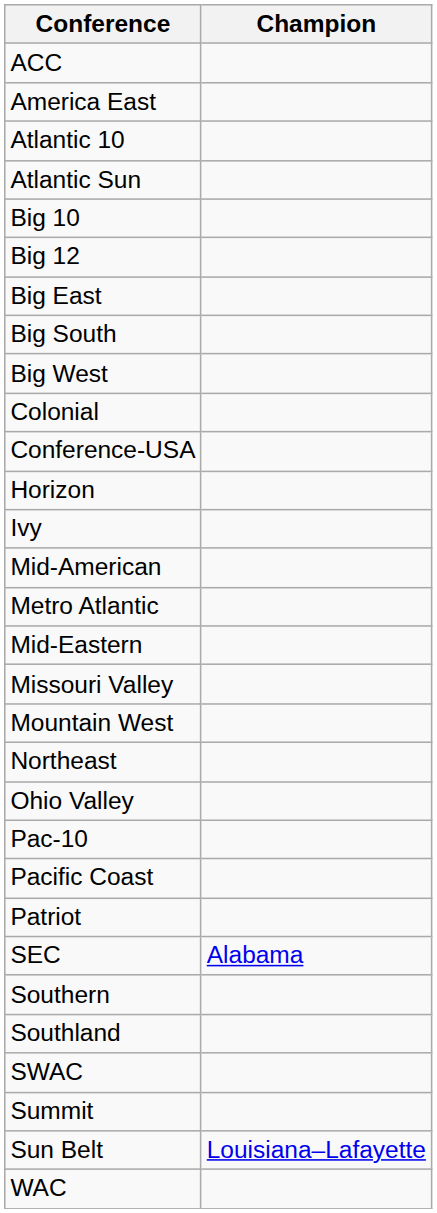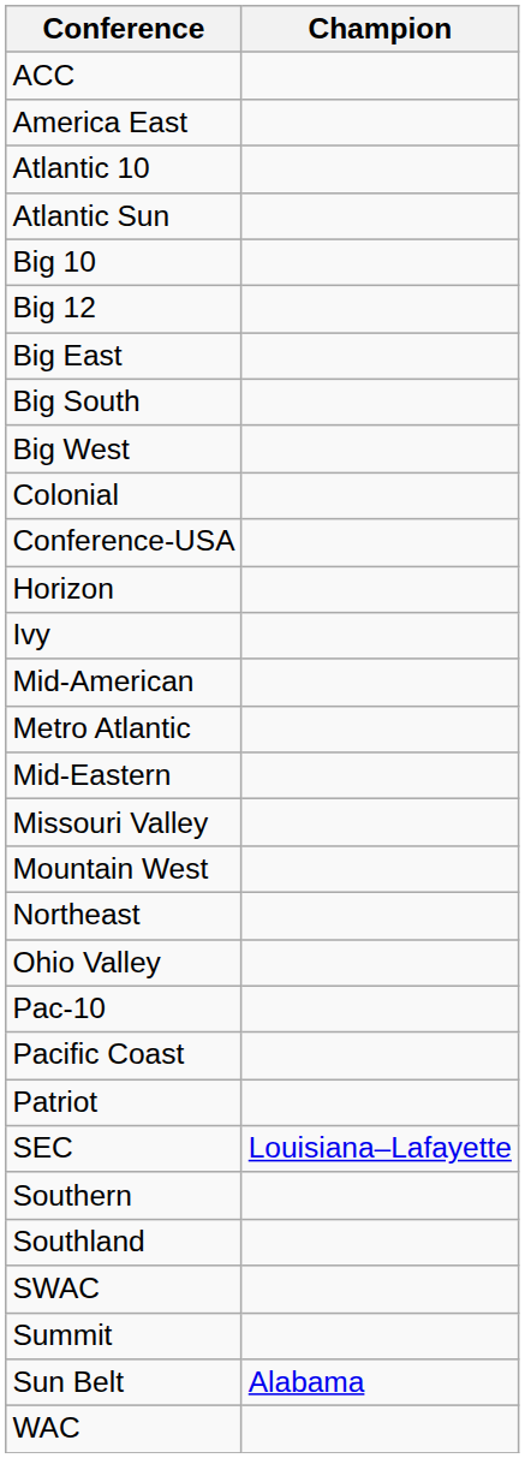SEC | Champion: Alabama -> Louisiana–Lafayette
Sun Belt | Champion: Louisiana–Lafayette -> Alabama
